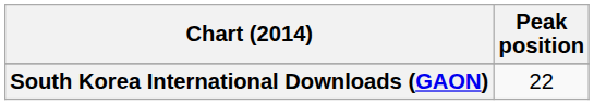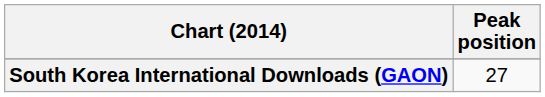South Korea International Downloads (GAON) | Peak position: 22 -> 27
